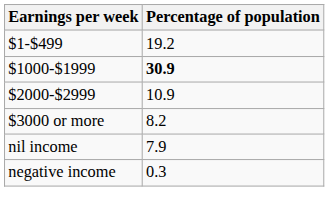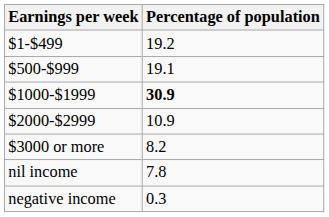+ row: $500-$999 | 19.1
nil income | Percentage of population: 7.9 -> 7.8
